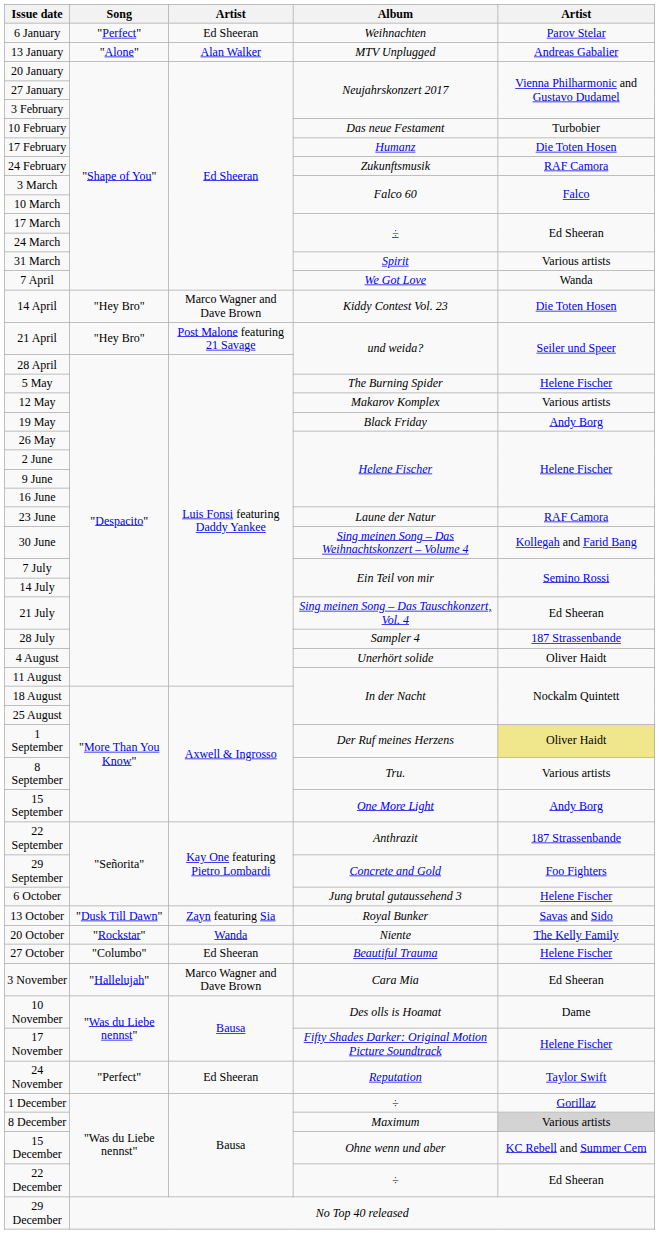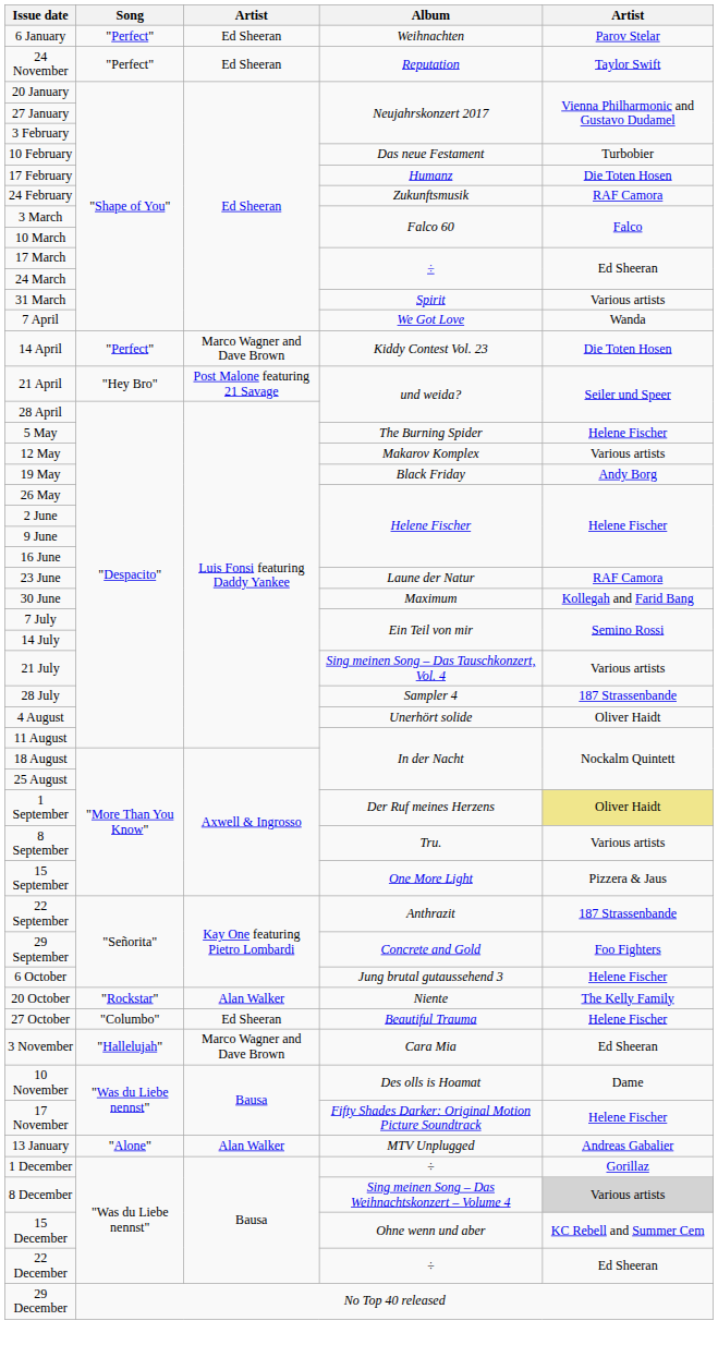rows swapped: 13 January <-> 24 November
14 April | Song: "Hey Bro" -> "Perfect"
30 June | Album: Sing meinen Song – Das Weihnachtskonzert – Volume 4 -> Maximum
21 July | column 5: Ed Sheeran -> Various artists
15 September | column 5: Andy Borg -> Pizzera & Jaus
- row: 13 October | "Dusk Till Dawn" | Zayn featuring Sia | Royal Bunker | Savas and Sido
20 October | column 3: Wanda -> Alan Walker
8 December | Album: Maximum -> Sing meinen Song – Das Weihnachtskonzert – Volume 4
